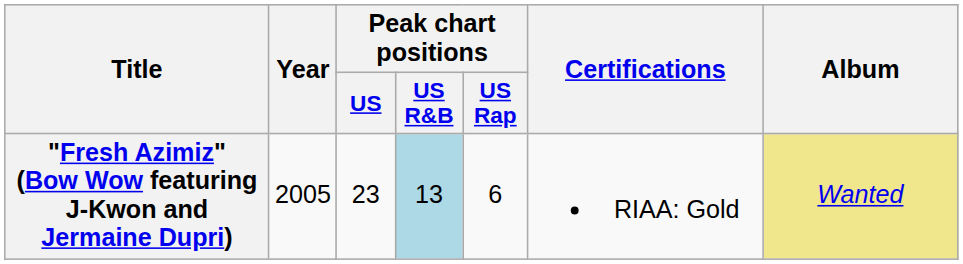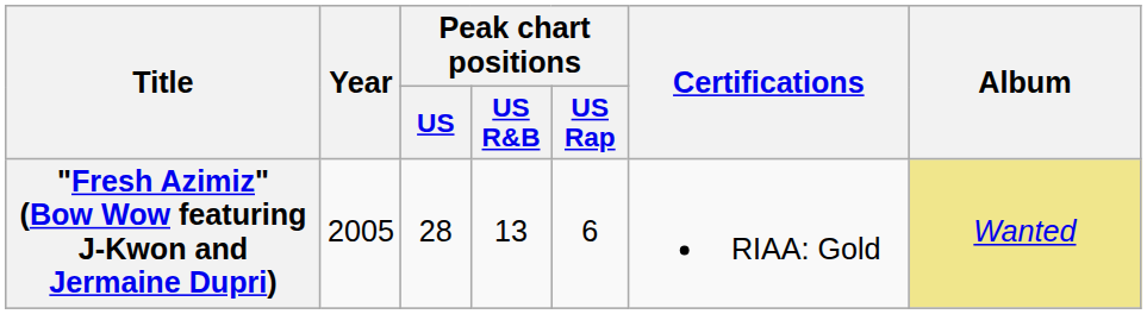"Fresh Azimiz" (Bow Wow featuring J-Kwon and Jermaine Dupri) | Peak chart positions / US: 23 -> 28
"Fresh Azimiz" (Bow Wow featuring J-Kwon and Jermaine Dupri) | Peak chart positions / US R&B: lightblue background -> no background
